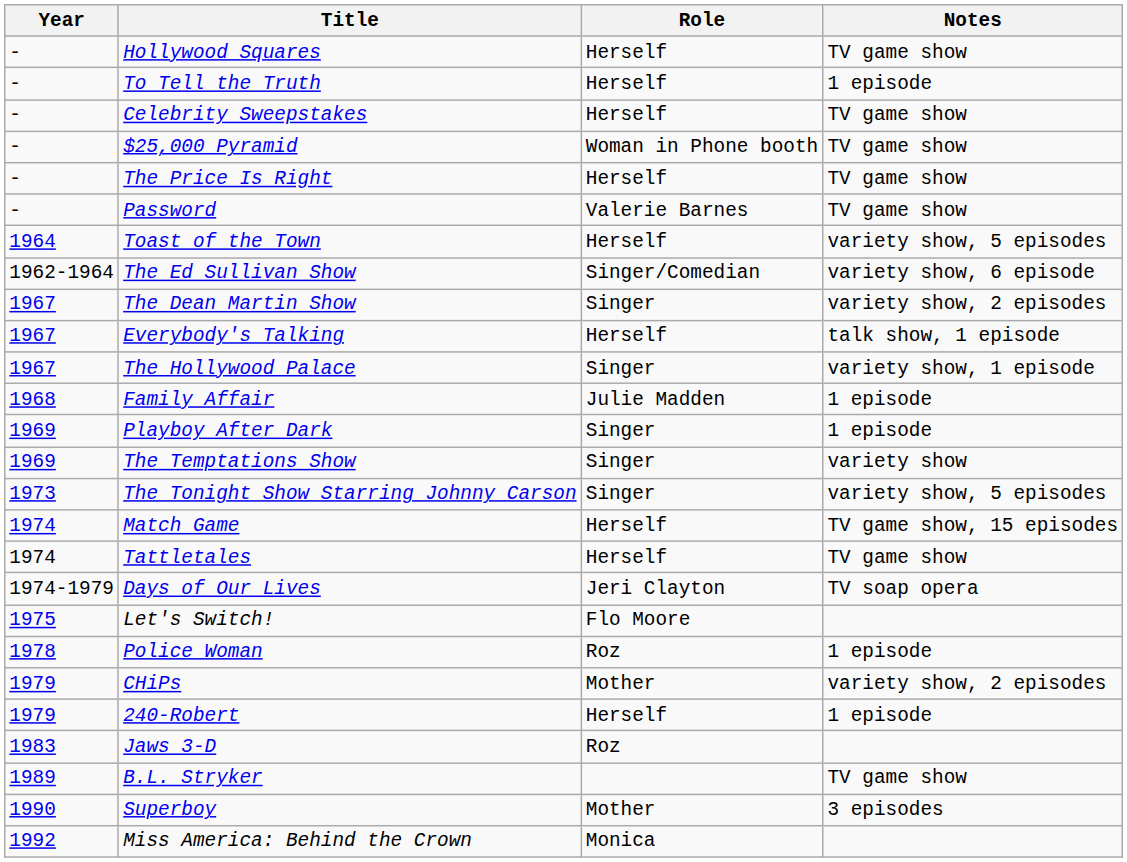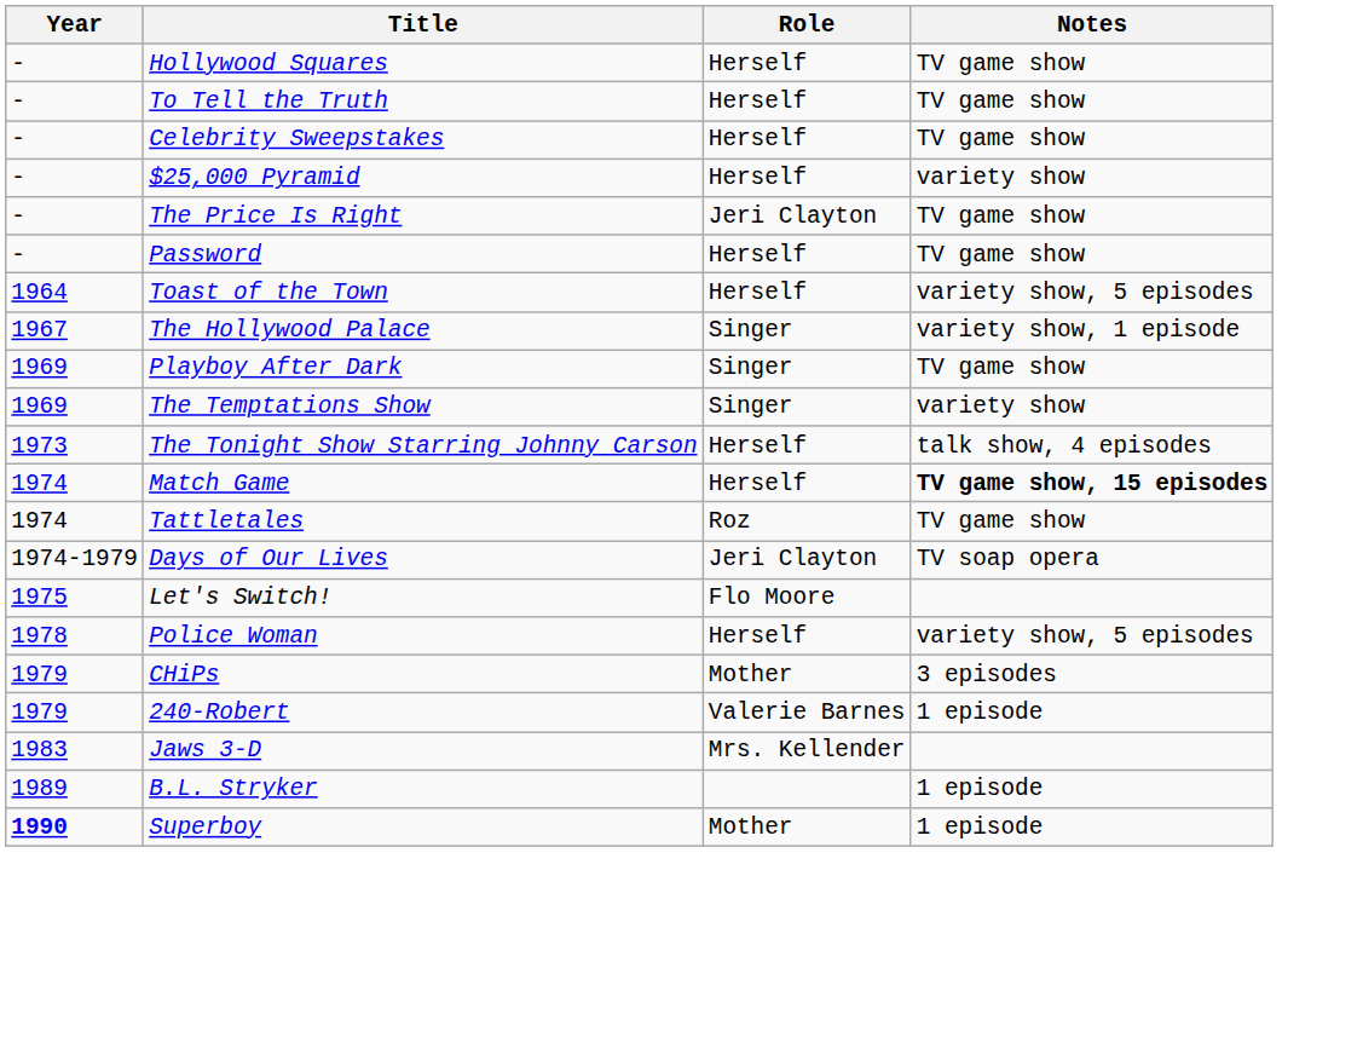To Tell the Truth | Notes: 1 episode -> TV game show
$25,000 Pyramid | Role: Woman in Phone booth -> Herself
$25,000 Pyramid | Notes: TV game show -> variety show
The Price Is Right | Role: Herself -> Jeri Clayton
Password | Role: Valerie Barnes -> Herself
- row: 1962-1964 | The Ed Sullivan Show | Singer/Comedian | variety show, 6 episode
- row: 1967 | The Dean Martin Show | Singer | variety show, 2 episodes
- row: 1967 | Everybody's Talking | Herself | talk show, 1 episode
- row: 1968 | Family Affair | Julie Madden | 1 episode
Playboy After Dark | Notes: 1 episode -> TV game show
The Tonight Show Starring Johnny Carson | Role: Singer -> Herself
The Tonight Show Starring Johnny Carson | Notes: variety show, 5 episodes -> talk show, 4 episodes
Match Game | Notes: normal -> bold
Tattletales | Role: Herself -> Roz
Police Woman | Role: Roz -> Herself
Police Woman | Notes: 1 episode -> variety show, 5 episodes
CHiPs | Notes: variety show, 2 episodes -> 3 episodes
240-Robert | Role: Herself -> Valerie Barnes
Jaws 3-D | Role: Roz -> Mrs. Kellender
B.L. Stryker | Notes: TV game show -> 1 episode
Superboy | Year: normal -> bold
Superboy | Notes: 3 episodes -> 1 episode
- row: 1992 | Miss America: Behind the Crown | Monica
